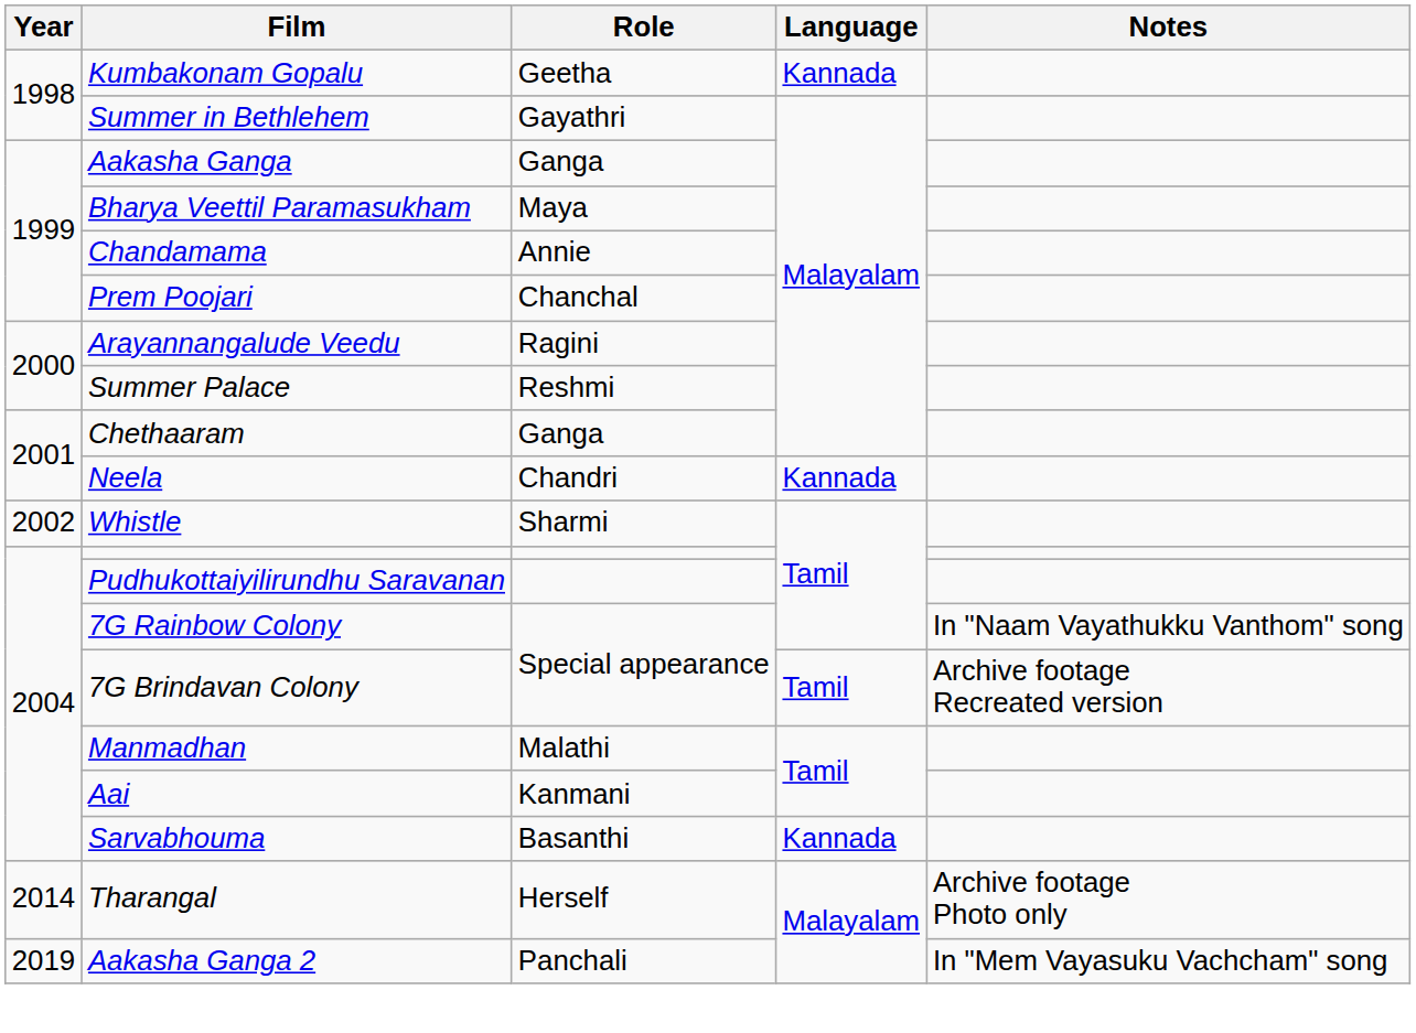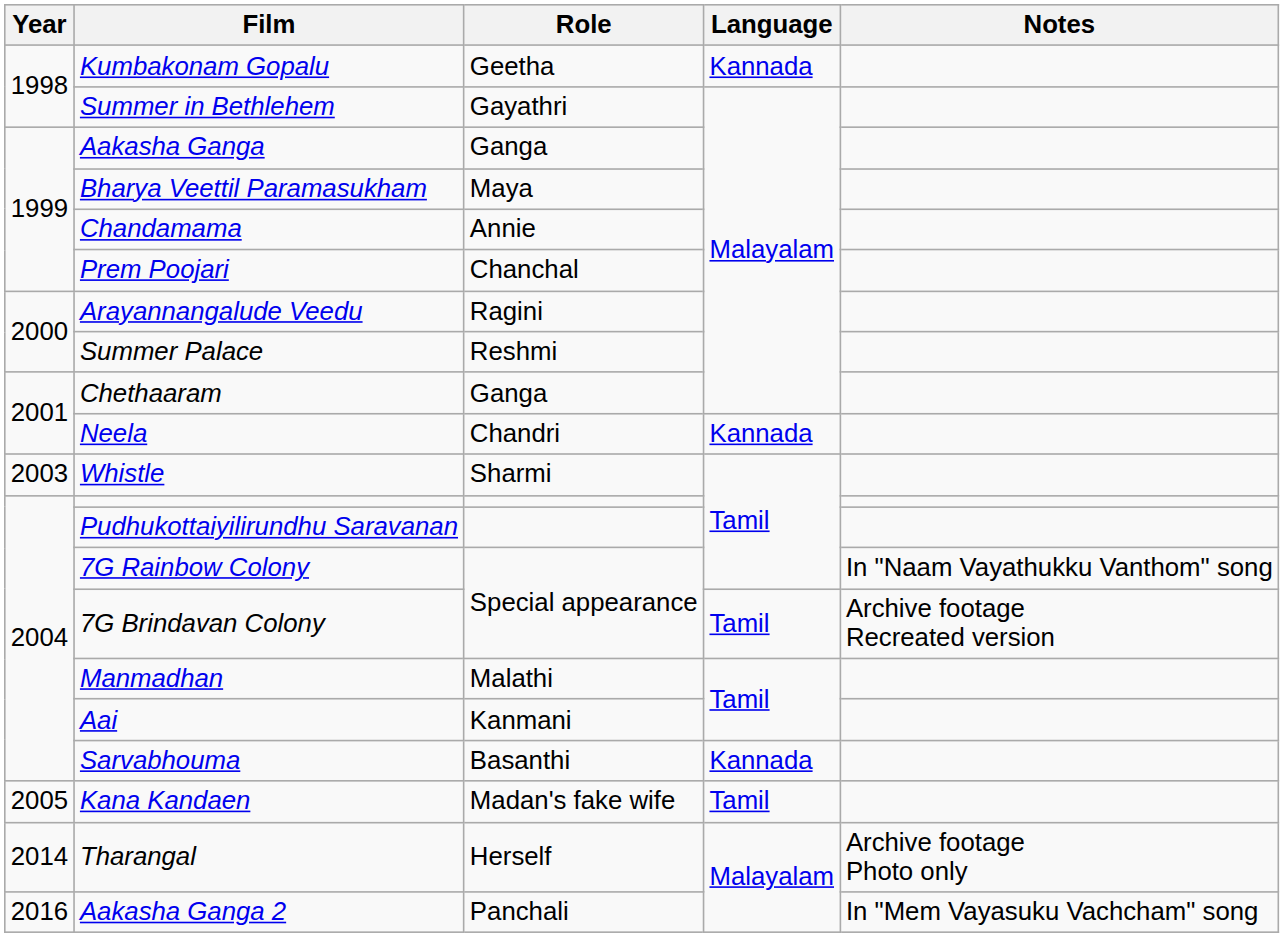Whistle | Year: 2002 -> 2003
+ row: 2005 | Kana Kandaen | Madan's fake wife | Tamil
Aakasha Ganga 2 | Year: 2019 -> 2016
